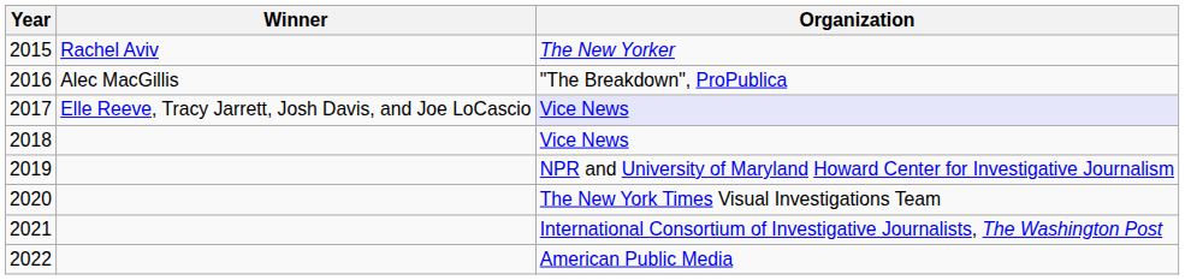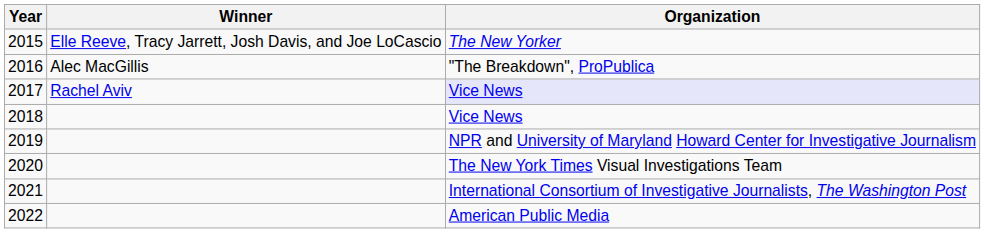2015 | Winner: Rachel Aviv -> Elle Reeve, Tracy Jarrett, Josh Davis, and Joe LoCascio
2017 | Winner: Elle Reeve, Tracy Jarrett, Josh Davis, and Joe LoCascio -> Rachel Aviv
